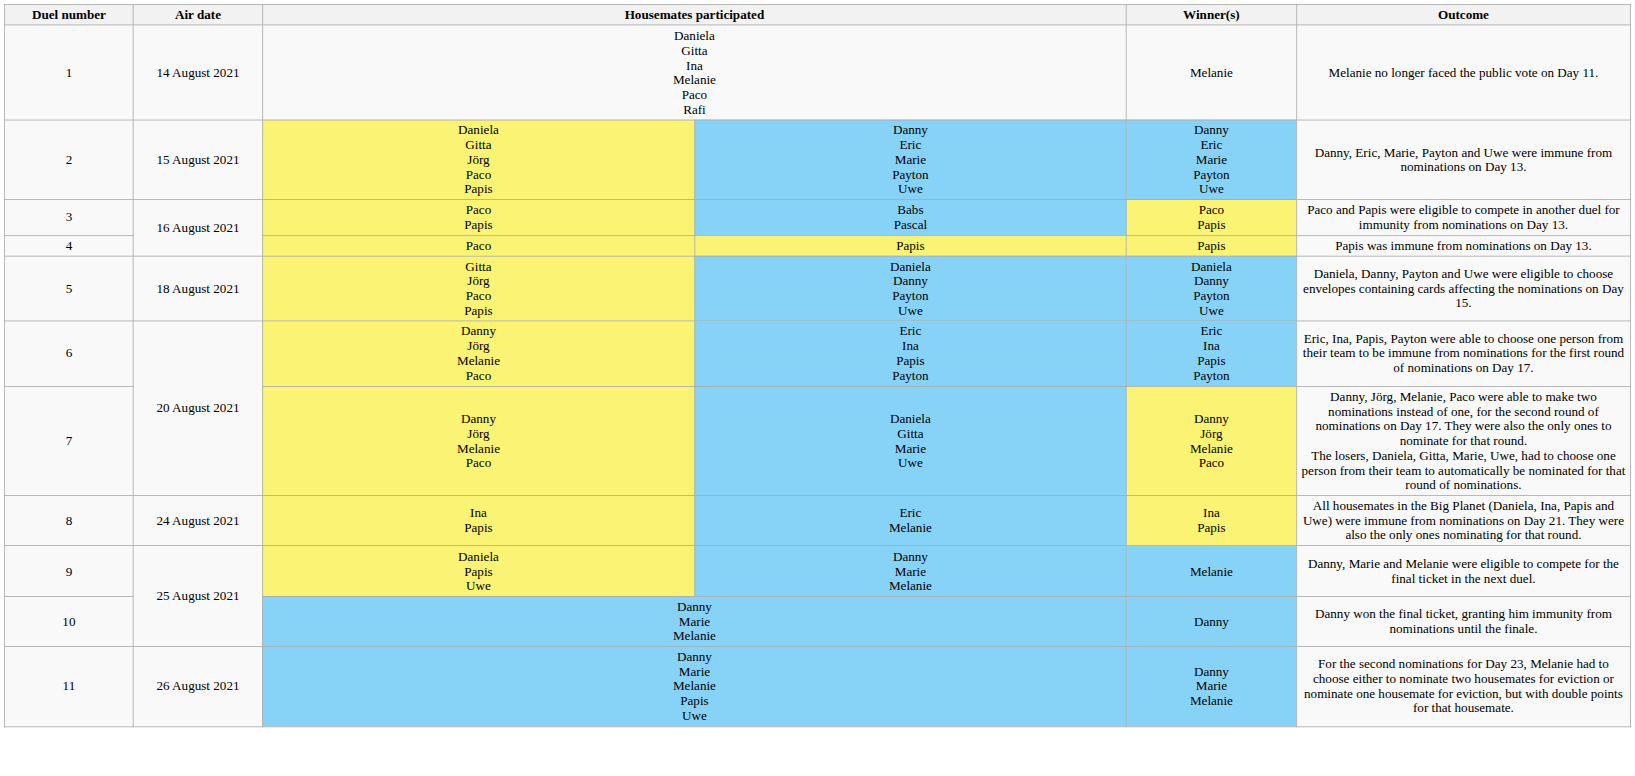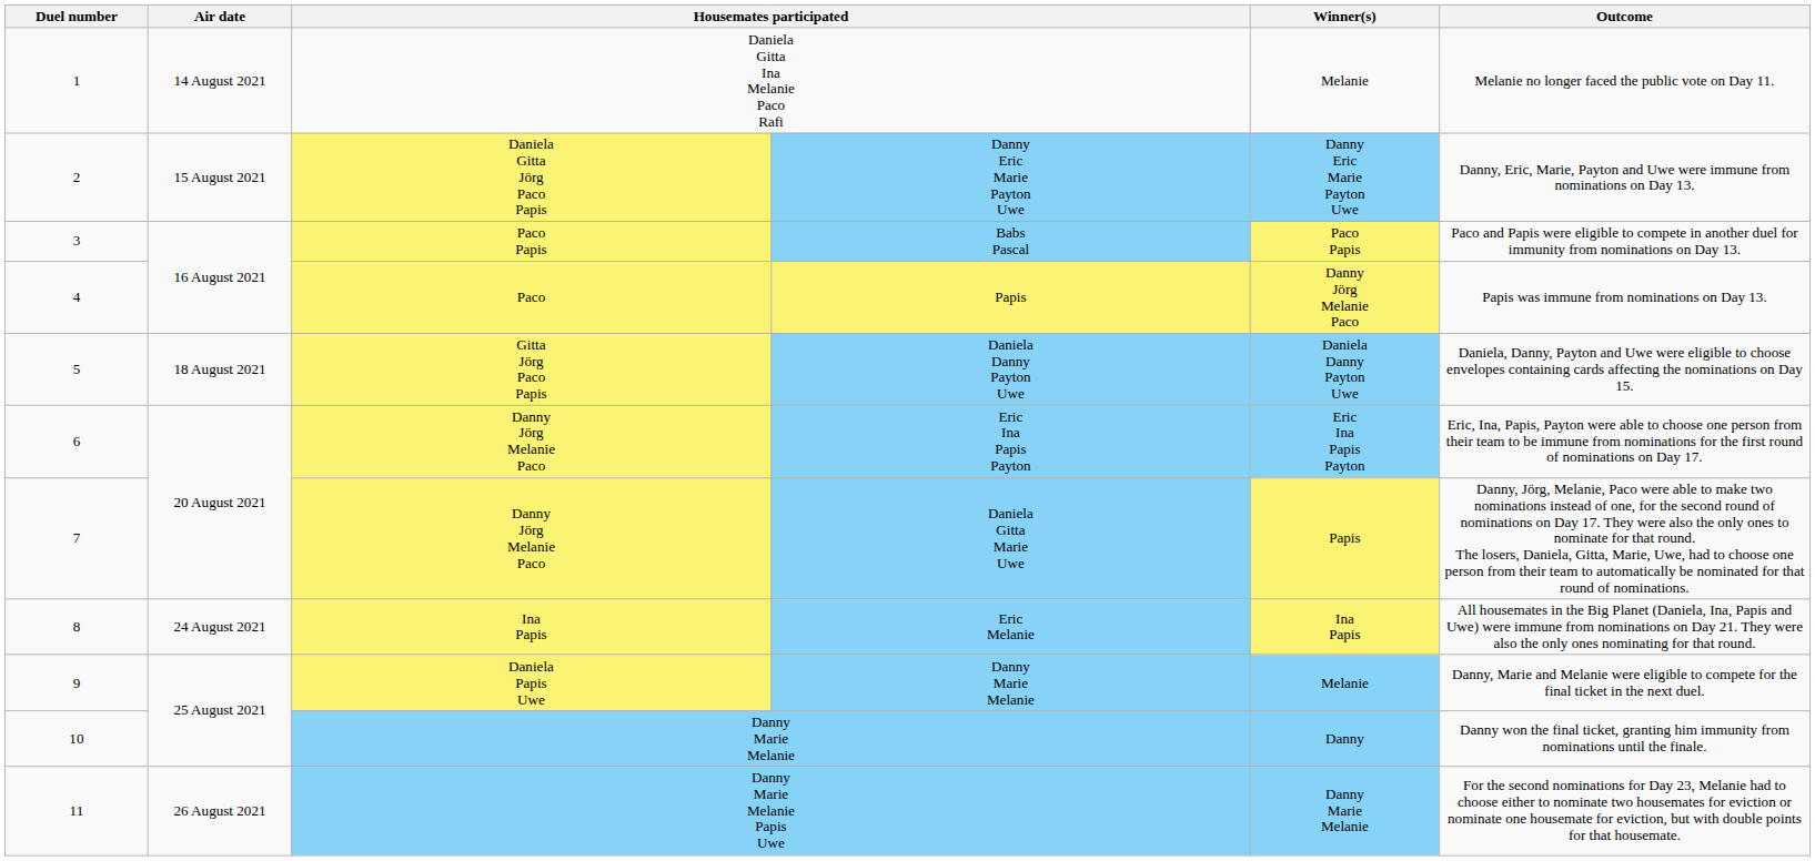Paco | Winner(s): Papis -> Danny Jörg Melanie Paco
Danny Jörg Melanie Paco / Daniela Gitta Marie Uwe | Winner(s): Danny Jörg Melanie Paco -> Papis
